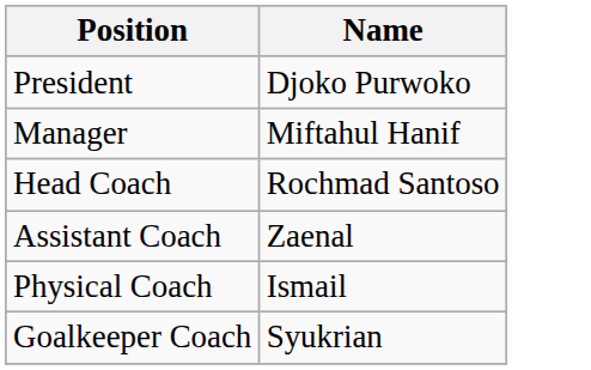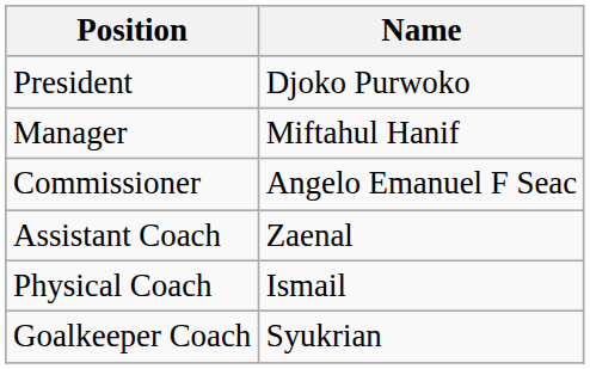+ row: Commissioner | Angelo Emanuel F Seac
- row: Head Coach | Rochmad Santoso
